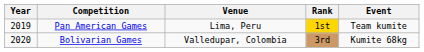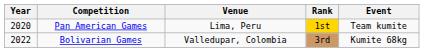Pan American Games | Year: 2019 -> 2020
Bolivarian Games | Year: 2020 -> 2022
